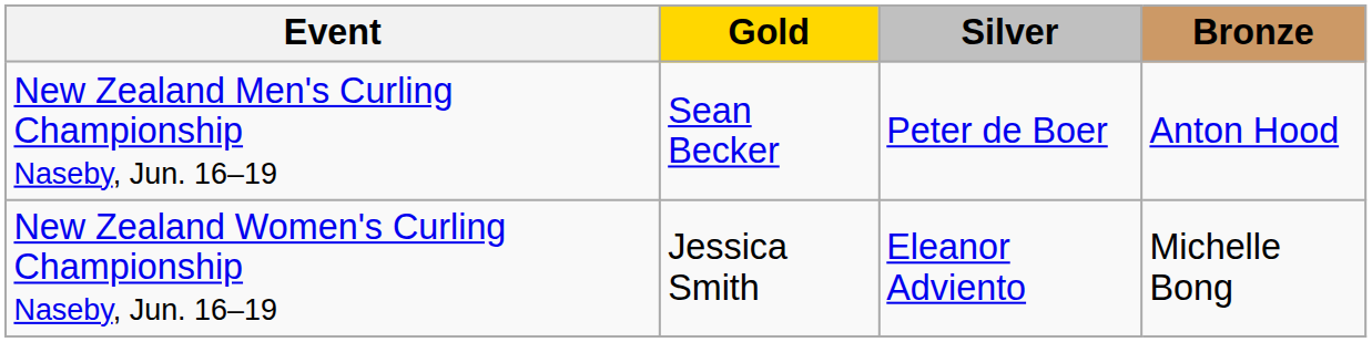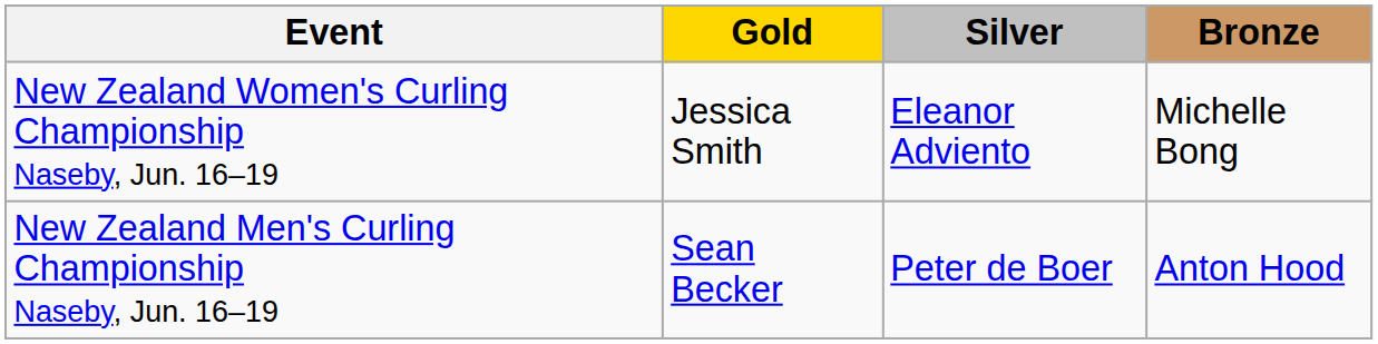rows swapped: New Zealand Men's Curling Championship Naseby, Jun. 16–19 <-> New Zealand Women's Curling Championship Naseby, Jun. 16–19
